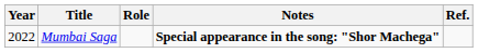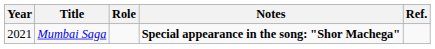Mumbai Saga | Year: 2022 -> 2021
